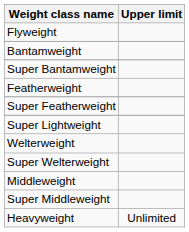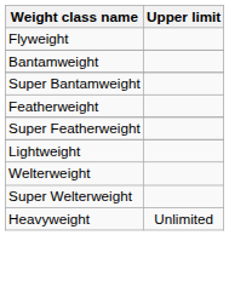+ row: Lightweight
- row: Super Lightweight
- row: Middleweight
- row: Super Middleweight
